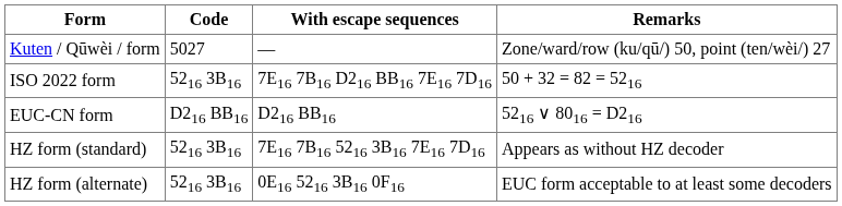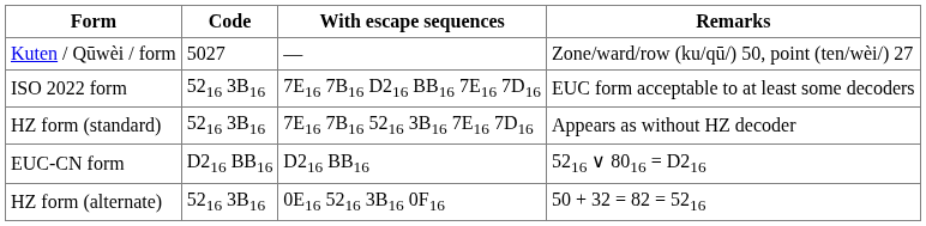ISO 2022 form | Remarks: 50 + 32 = 82 = 5216 -> EUC form acceptable to at least some decoders
rows swapped: EUC-CN form <-> HZ form (standard)
HZ form (alternate) | Remarks: EUC form acceptable to at least some decoders -> 50 + 32 = 82 = 5216
